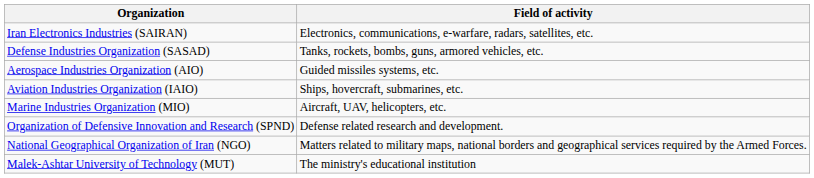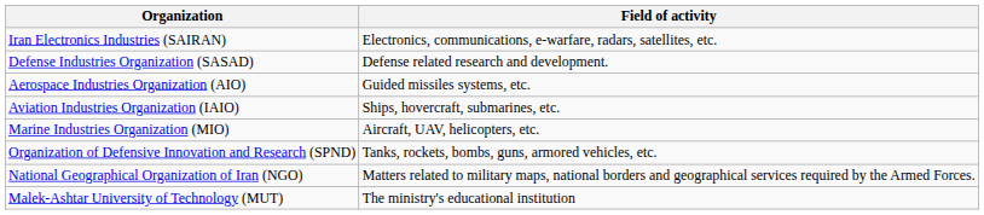Defense Industries Organization (SASAD) | Field of activity: Tanks, rockets, bombs, guns, armored vehicles, etc. -> Defense related research and development.
Organization of Defensive Innovation and Research (SPND) | Field of activity: Defense related research and development. -> Tanks, rockets, bombs, guns, armored vehicles, etc.
